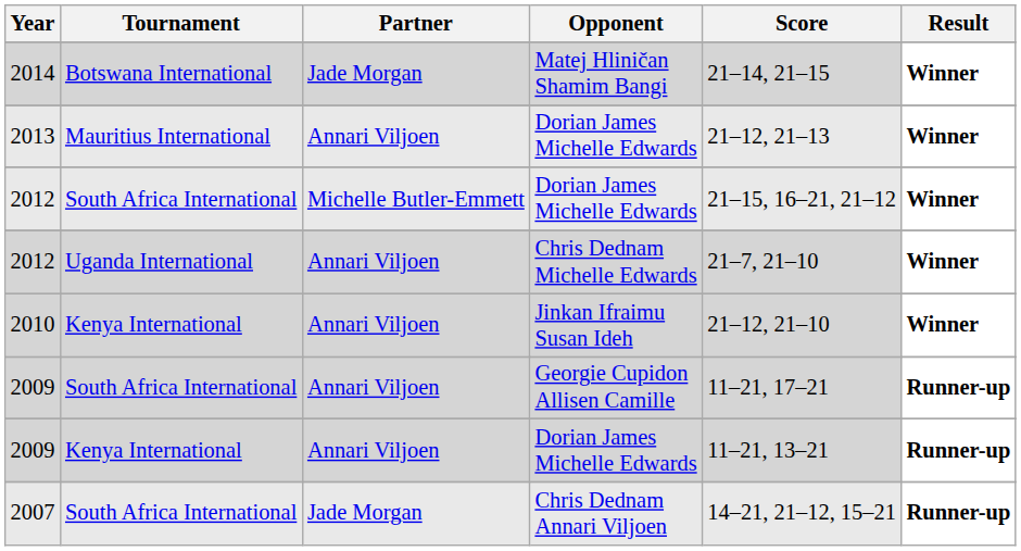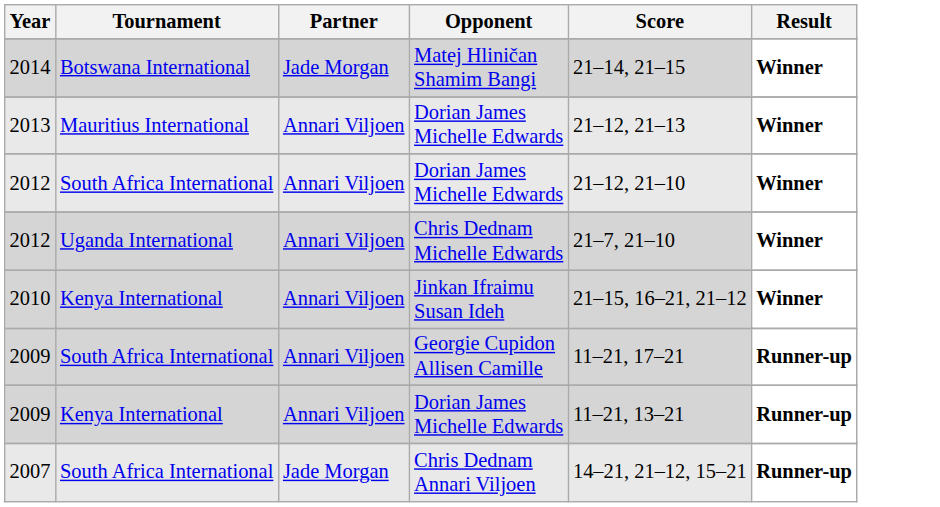2012 / South Africa International | Partner: Michelle Butler-Emmett -> Annari Viljoen
2012 / South Africa International | Score: 21–15, 16–21, 21–12 -> 21–12, 21–10
2010 | Score: 21–12, 21–10 -> 21–15, 16–21, 21–12
